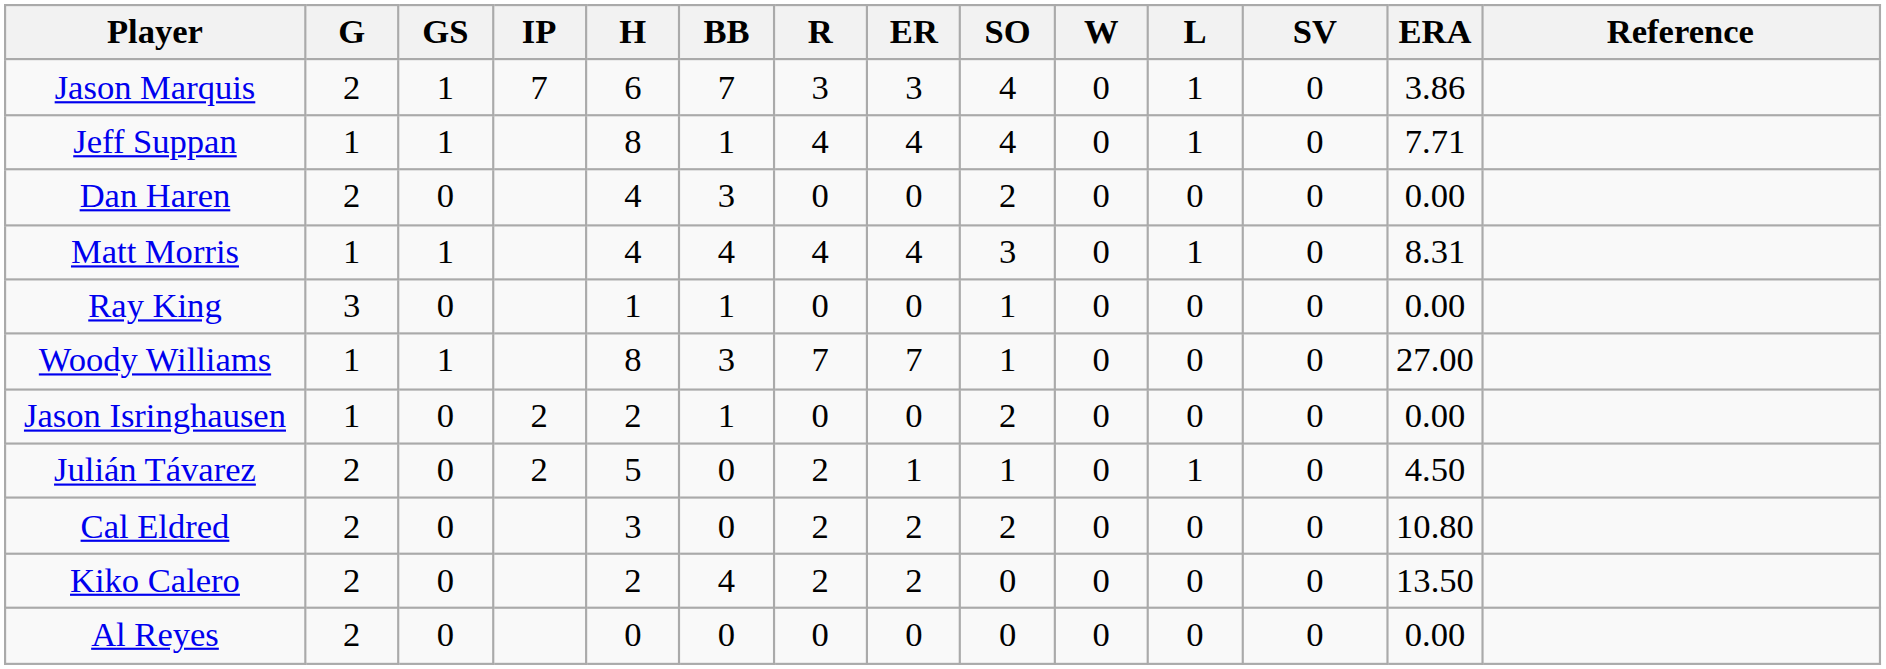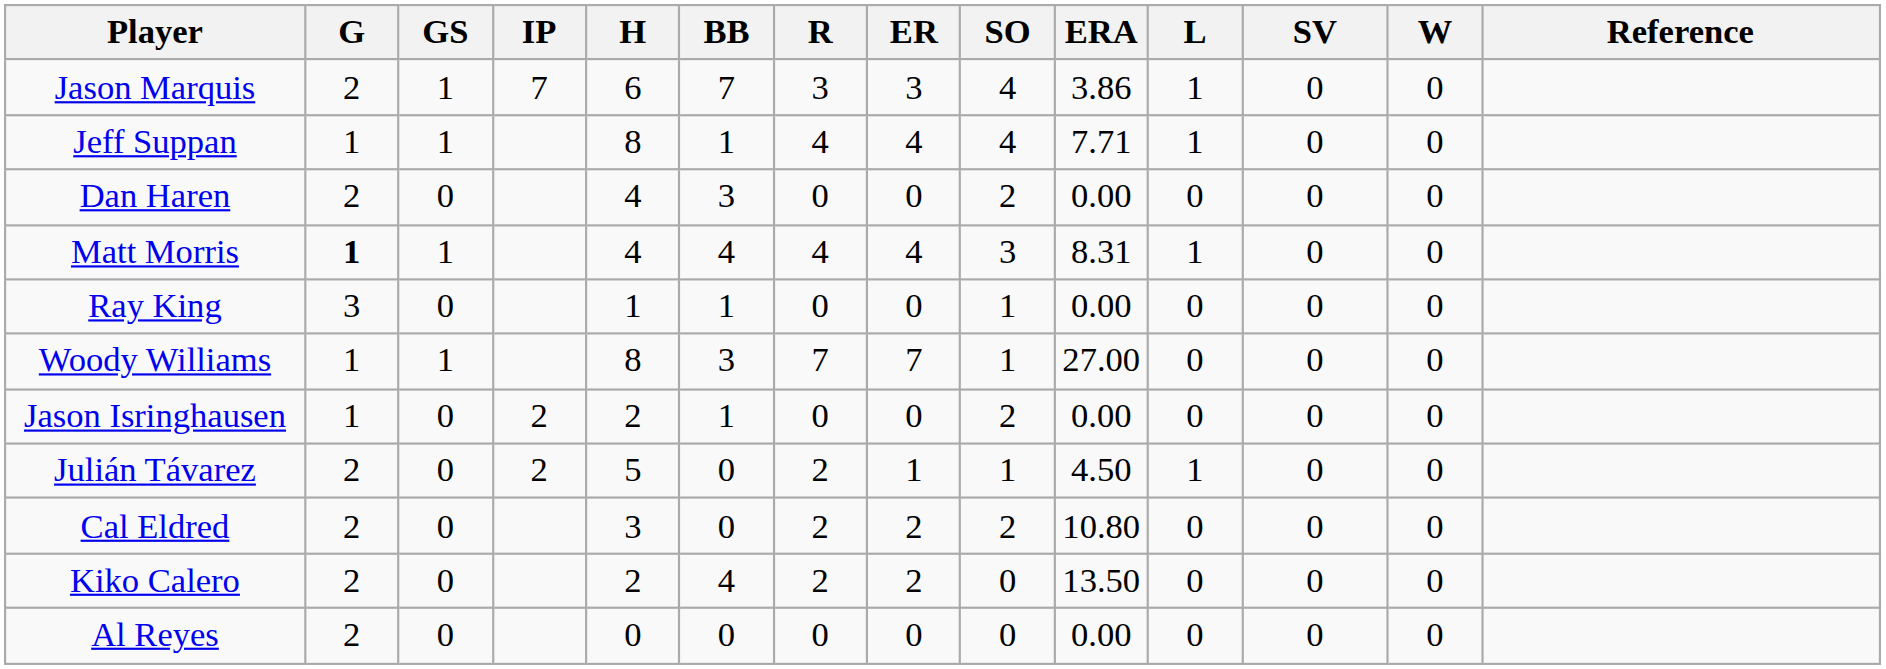columns swapped: W <-> ERA
Matt Morris | G: normal -> bold
